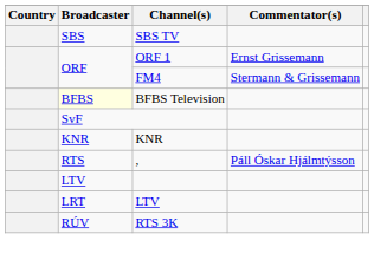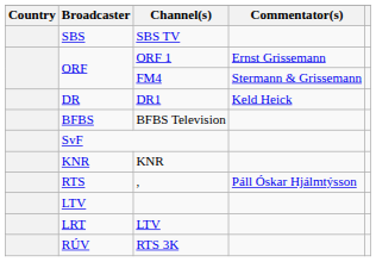+ row: DR | DR1 | Keld Heick
BFBS Television | Broadcaster: lightyellow background -> no background
